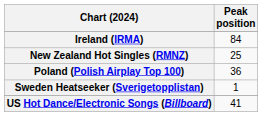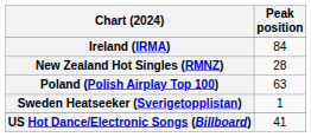New Zealand Hot Singles (RMNZ) | Peak position: 25 -> 28
Poland (Polish Airplay Top 100) | Peak position: 36 -> 63
